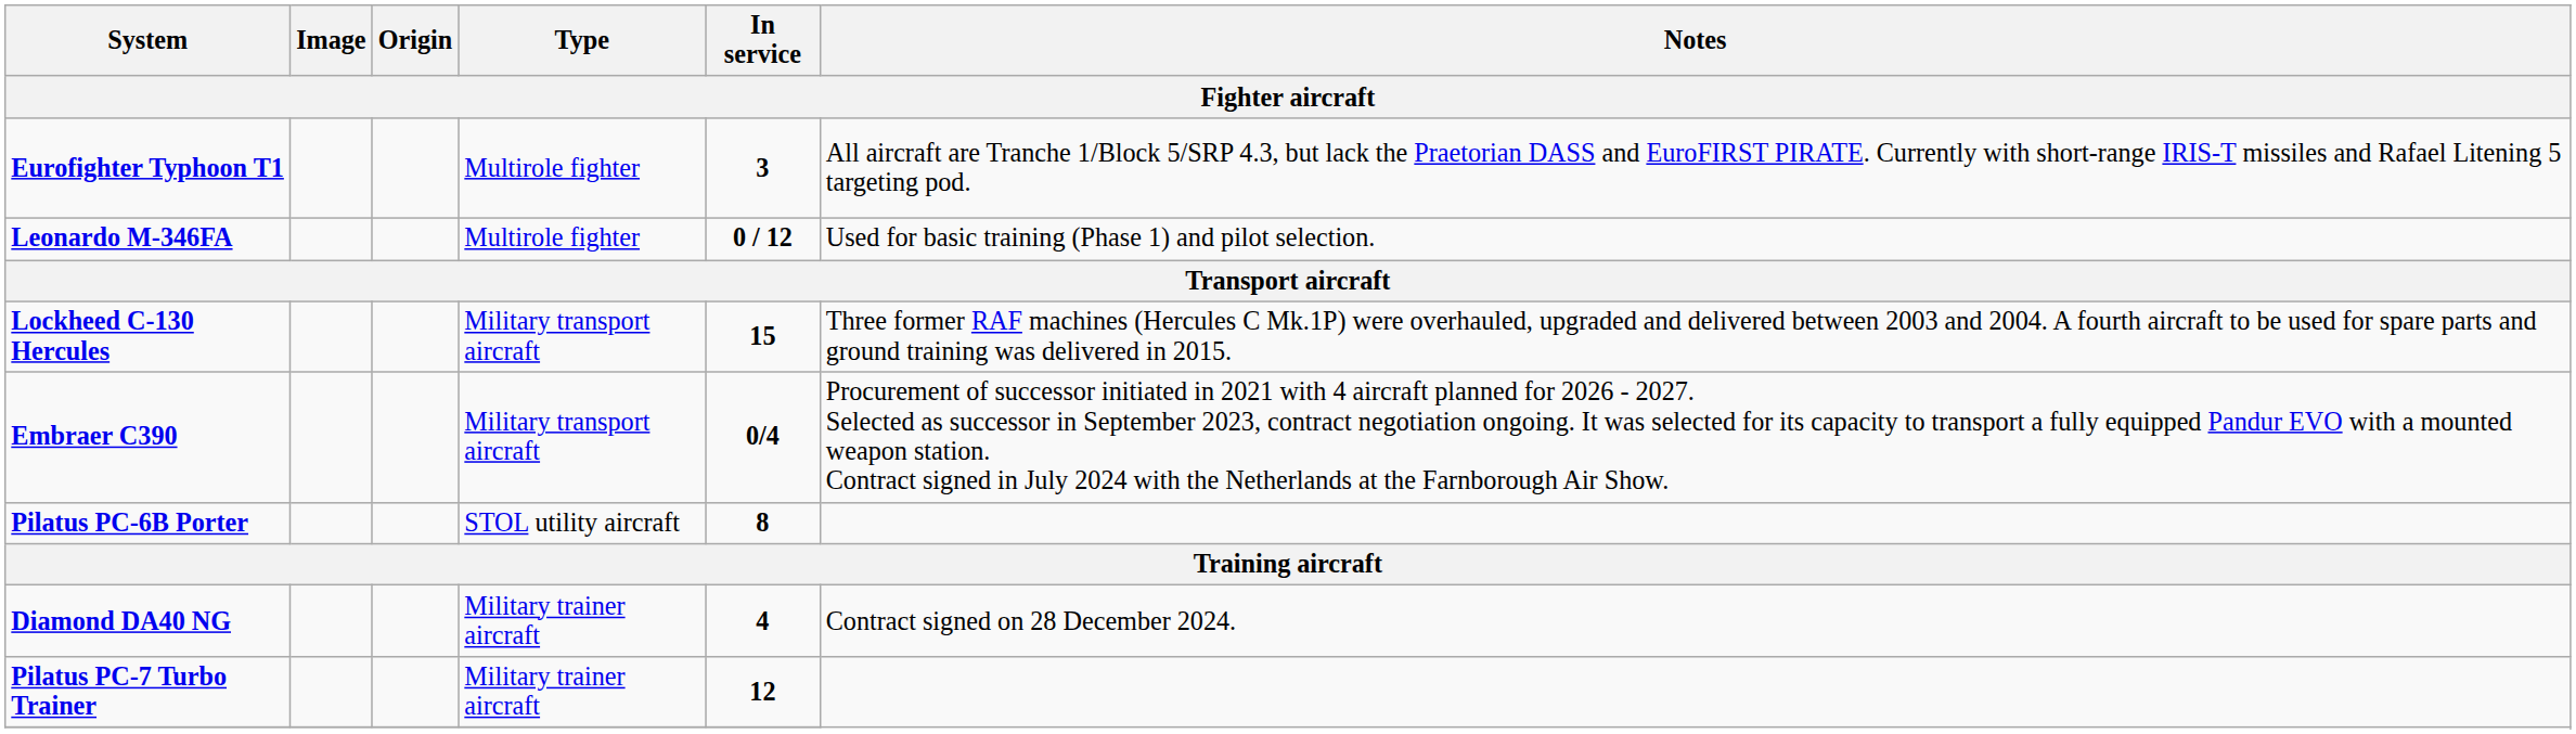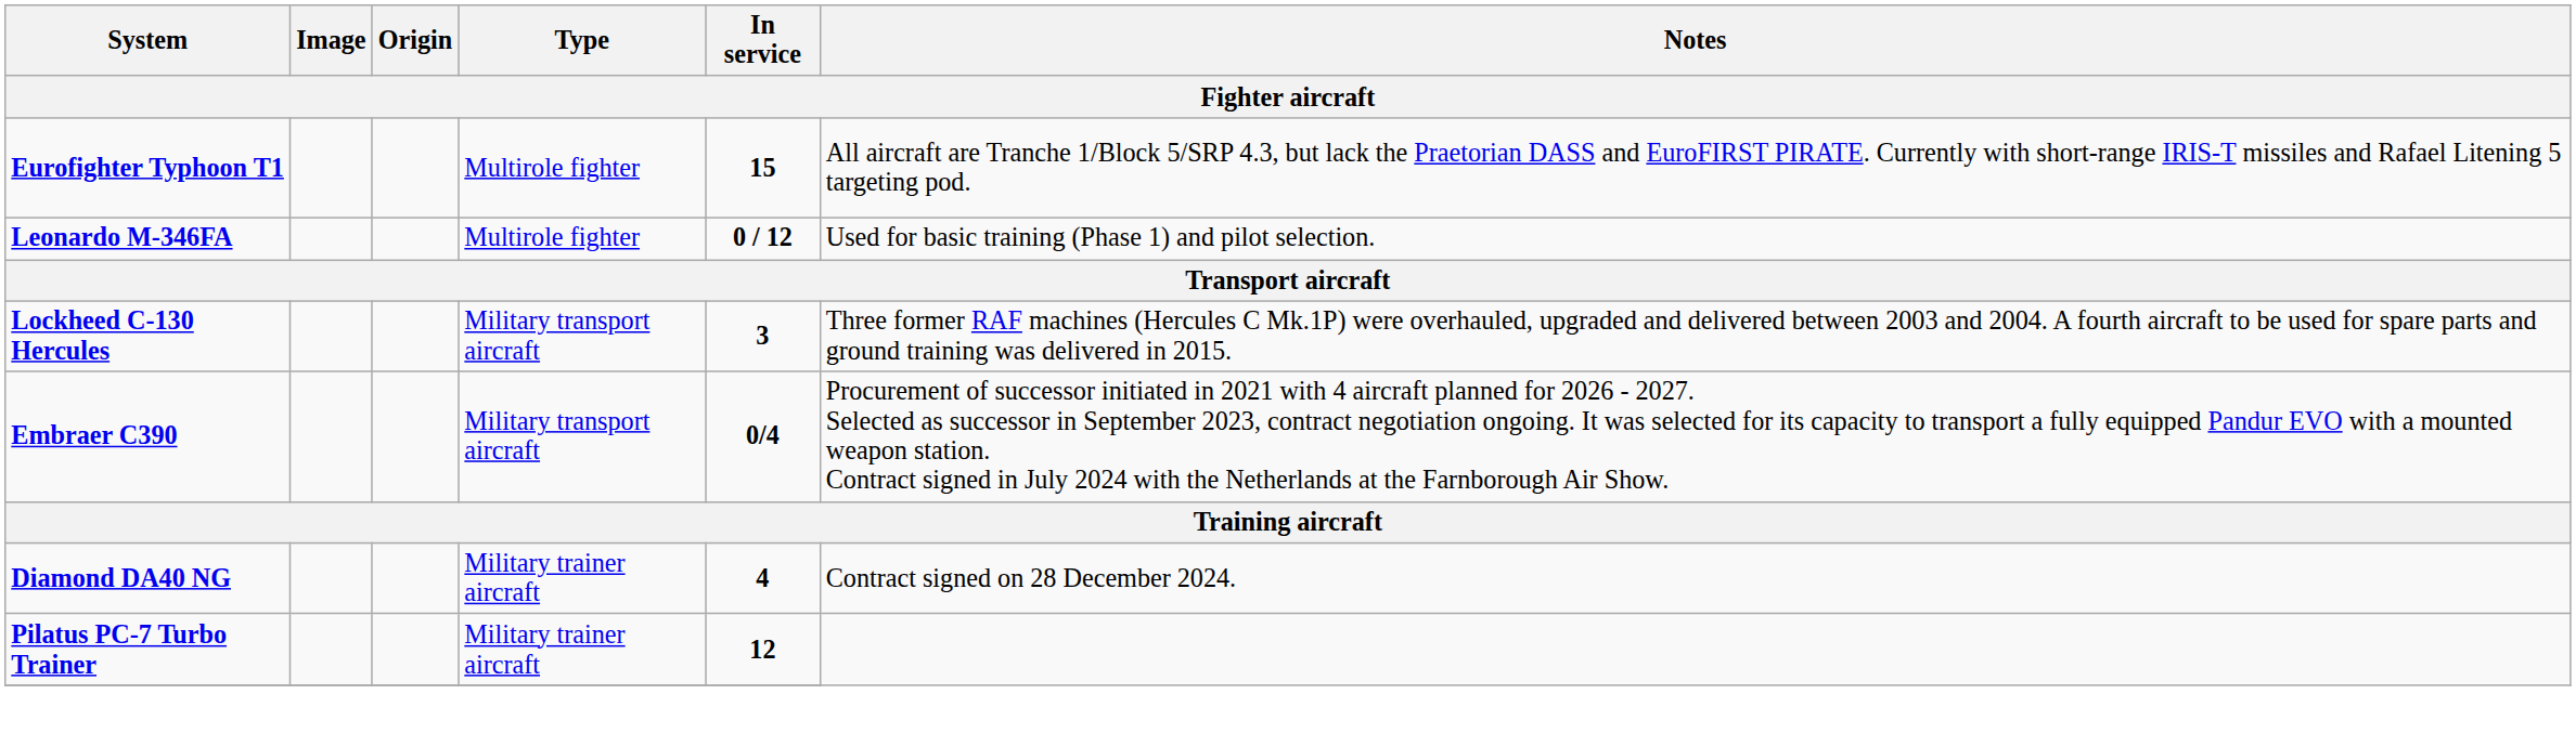Eurofighter Typhoon T1 | In service: 3 -> 15
Lockheed C-130 Hercules | In service: 15 -> 3
- row: Pilatus PC-6B Porter | STOL utility aircraft | 8
